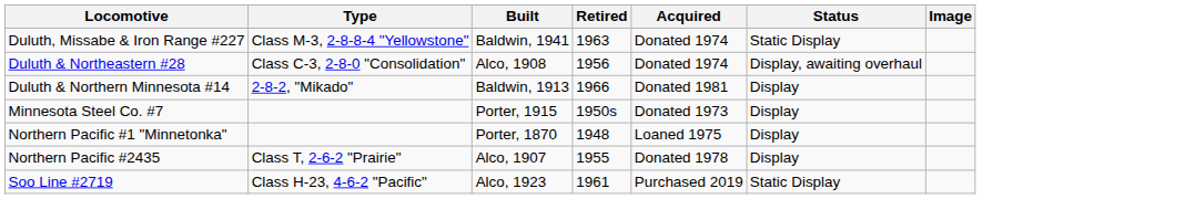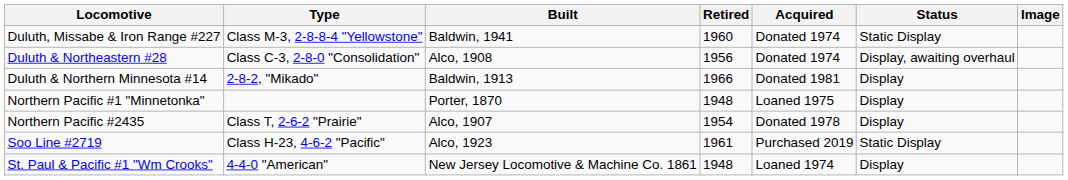Duluth, Missabe & Iron Range #227 | Retired: 1963 -> 1960
- row: Minnesota Steel Co. #7 | Porter, 1915 | 1950s | Donated 1973 | Display
Northern Pacific #2435 | Retired: 1955 -> 1954
+ row: St. Paul & Pacific #1 "Wm Crooks" | 4-4-0 "American" | New Jersey Locomotive & Machine Co. 1861 | 1948 | Loaned 1974 | Display
